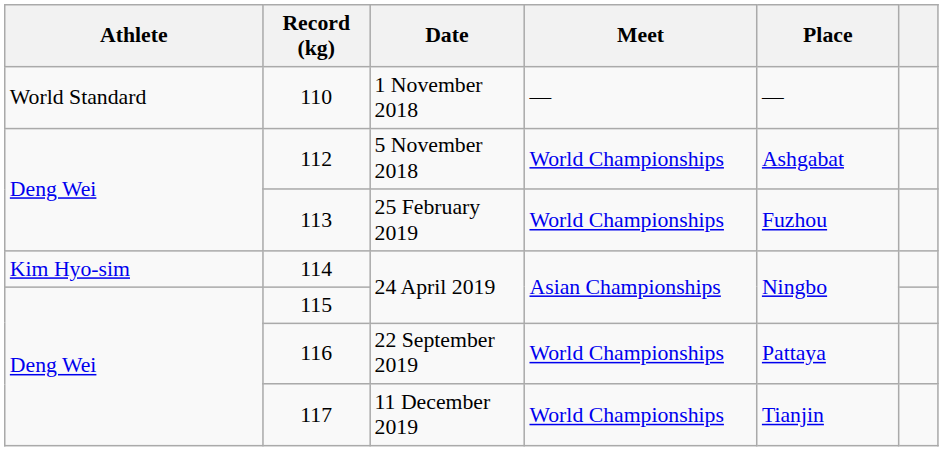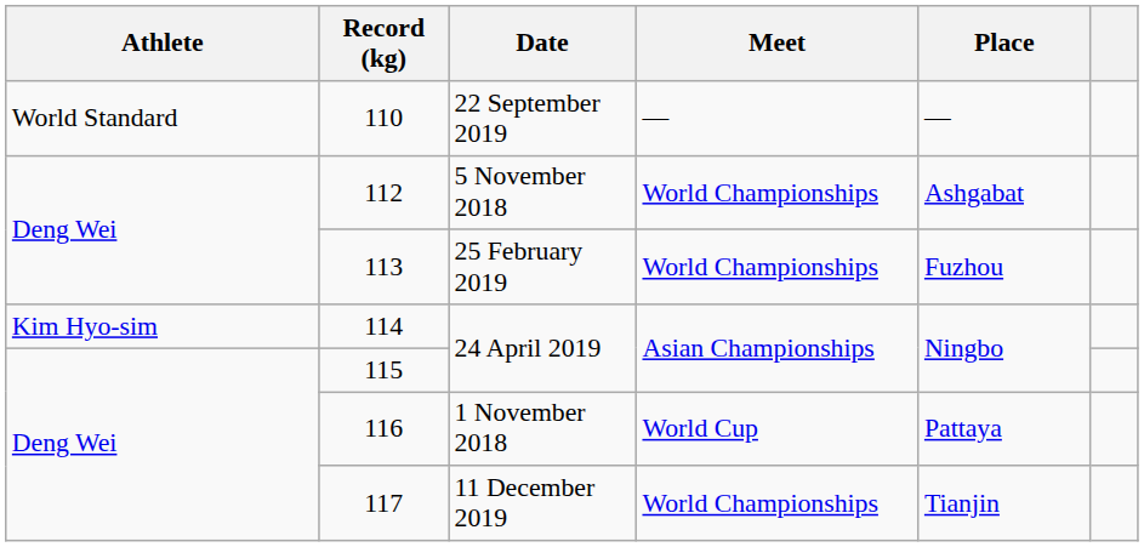110 | Date: 1 November 2018 -> 22 September 2019
116 | Date: 22 September 2019 -> 1 November 2018
116 | Meet: World Championships -> World Cup
